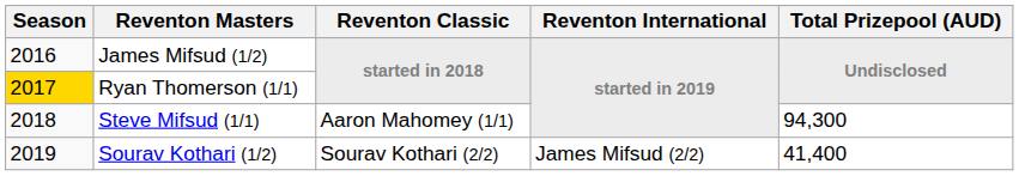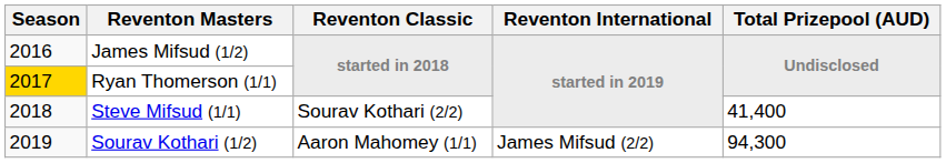Steve Mifsud (1/1) | Reventon Classic: Aaron Mahomey (1/1) -> Sourav Kothari (2/2)
Steve Mifsud (1/1) | Total Prizepool (AUD): 94,300 -> 41,400
Sourav Kothari (1/2) | Reventon Classic: Sourav Kothari (2/2) -> Aaron Mahomey (1/1)
Sourav Kothari (1/2) | Total Prizepool (AUD): 41,400 -> 94,300
